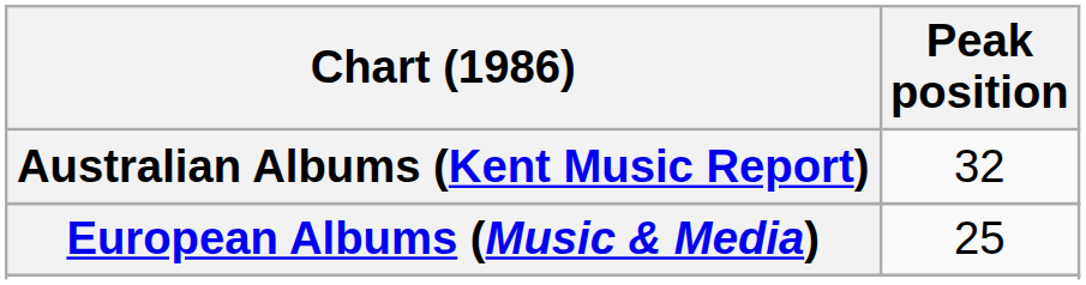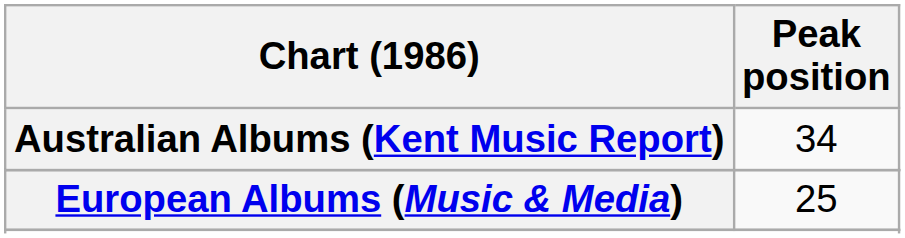Australian Albums (Kent Music Report) | Peak position: 32 -> 34
